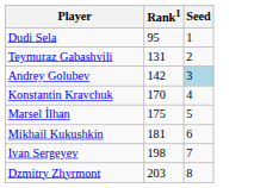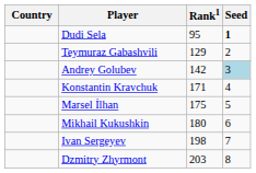+ column: Country
Dudi Sela | Seed: normal -> bold
Teymuraz Gabashvili | Rank1: 131 -> 129
Konstantin Kravchuk | Rank1: 170 -> 171
Mikhail Kukushkin | Rank1: 181 -> 180
